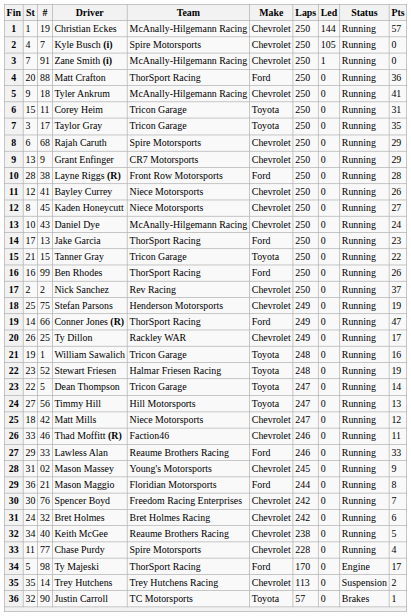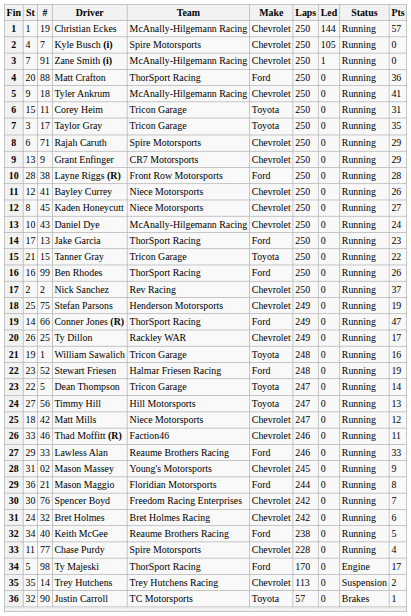Rajah Caruth | #: 68 -> 71
Stewart Friesen | Make: Toyota -> Ford
Keith McGee | Make: Chevrolet -> Ford
